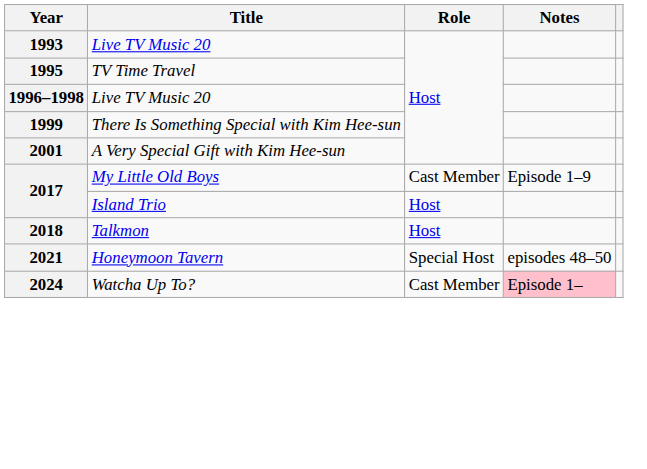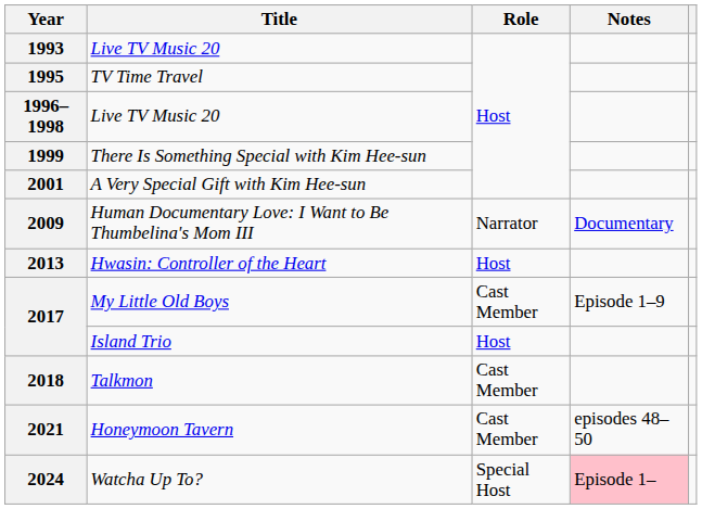+ row: 2009 | Human Documentary Love: I Want to Be Thumbelina's Mom III | Narrator | Documentary
+ row: 2013 | Hwasin: Controller of the Heart | Host
2018 | Role: Host -> Cast Member
2021 | Role: Special Host -> Cast Member
2024 | Role: Cast Member -> Special Host
